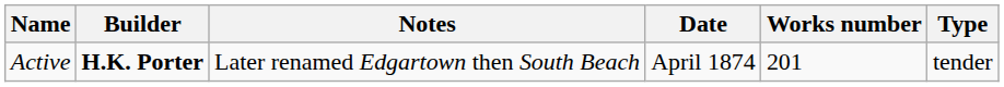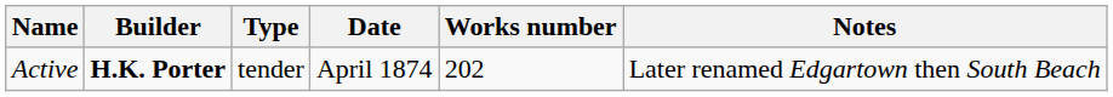columns swapped: Type <-> Notes
Active | Works number: 201 -> 202
